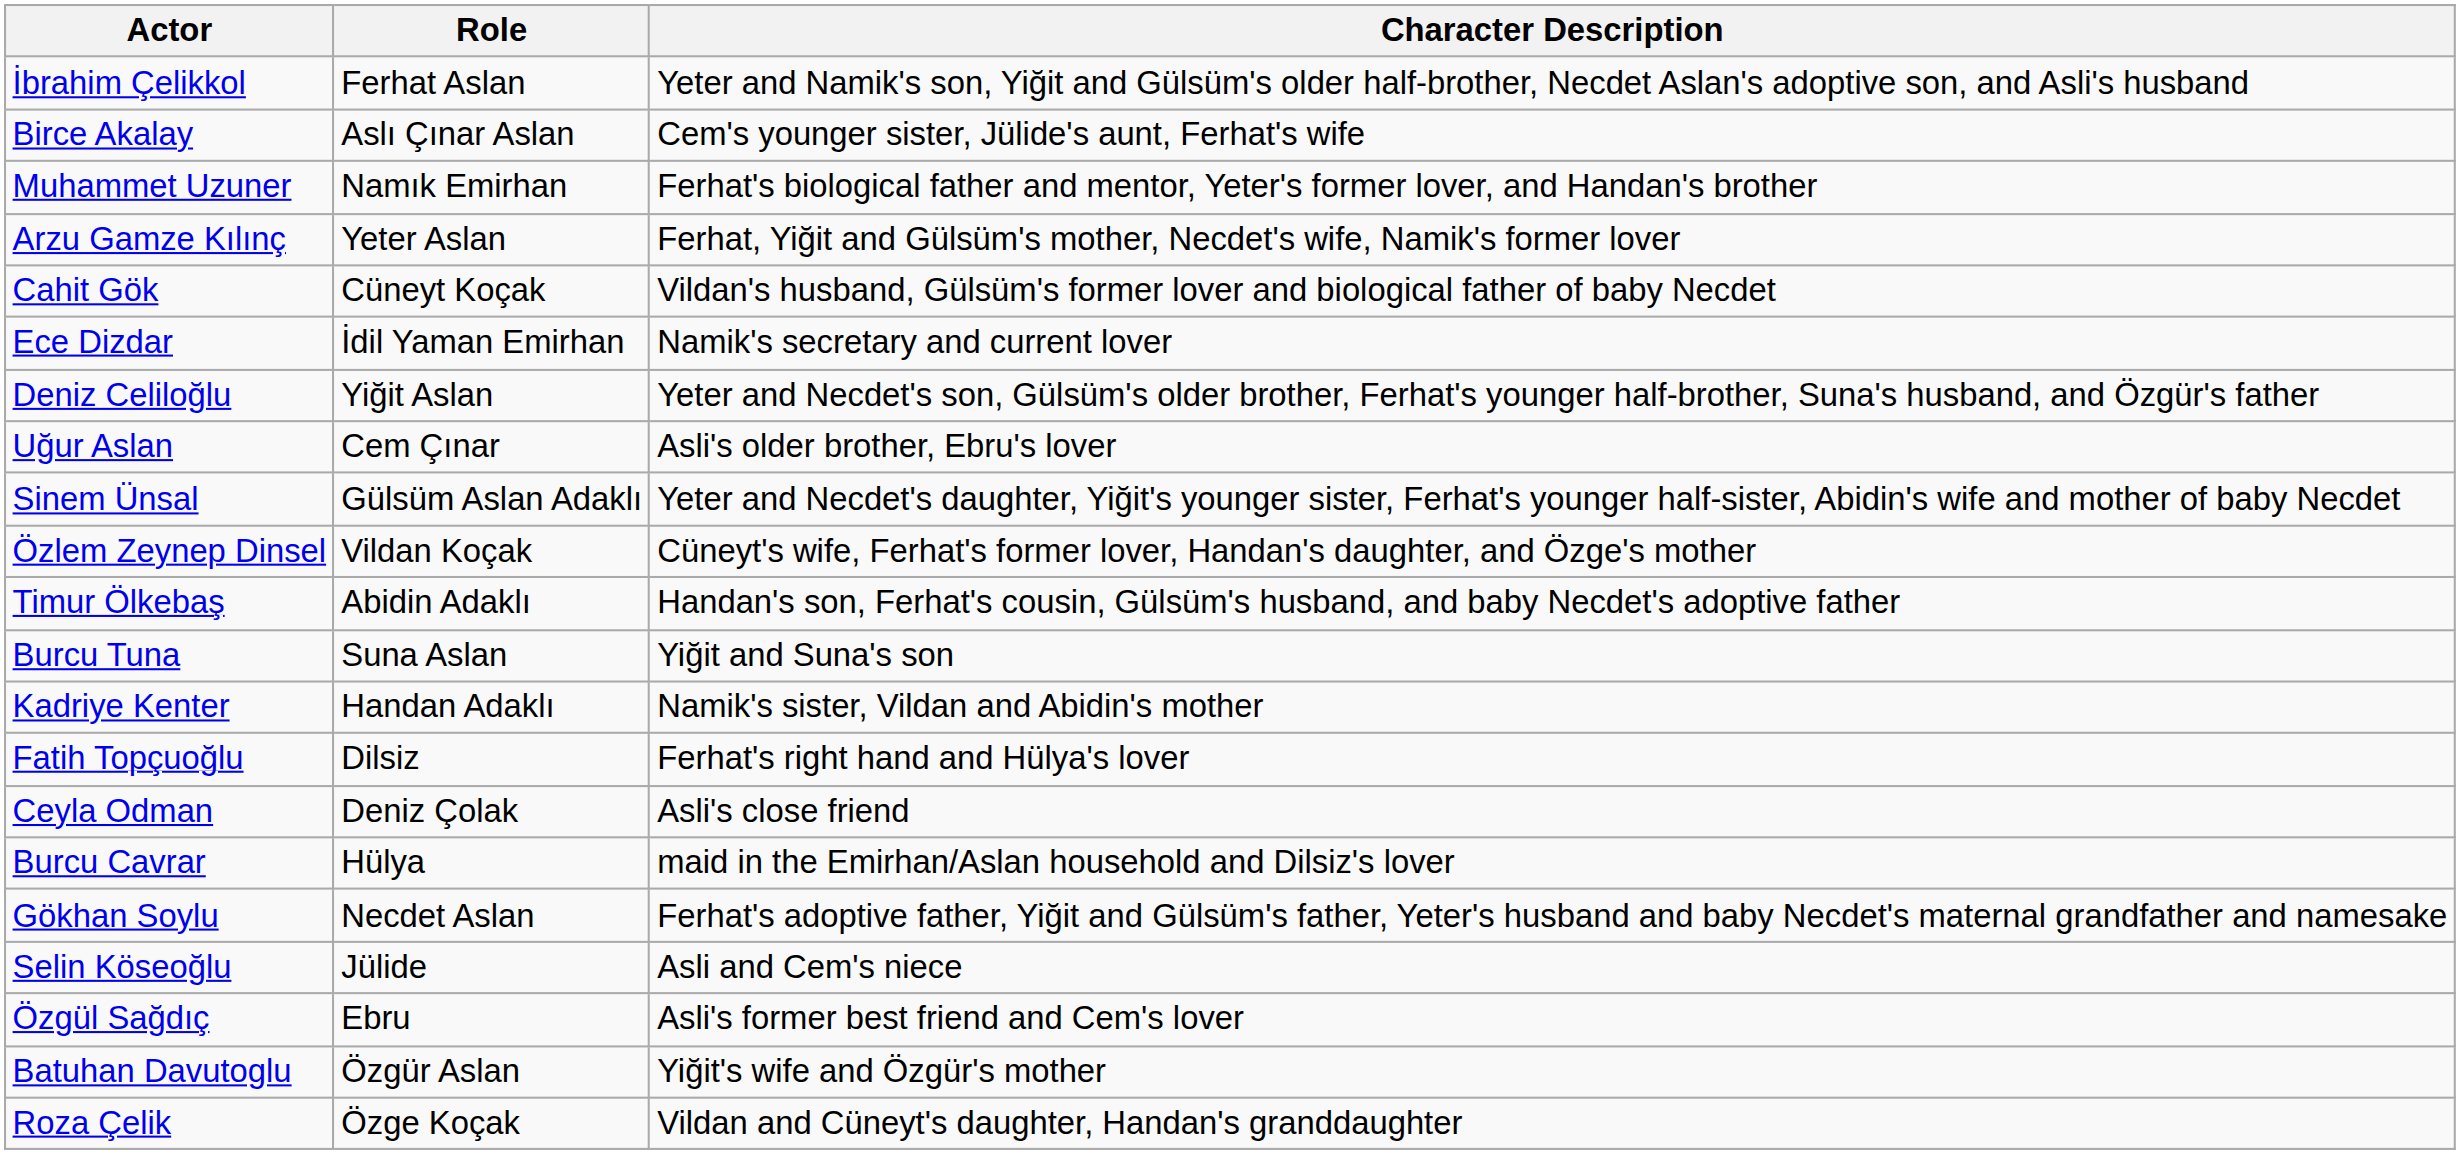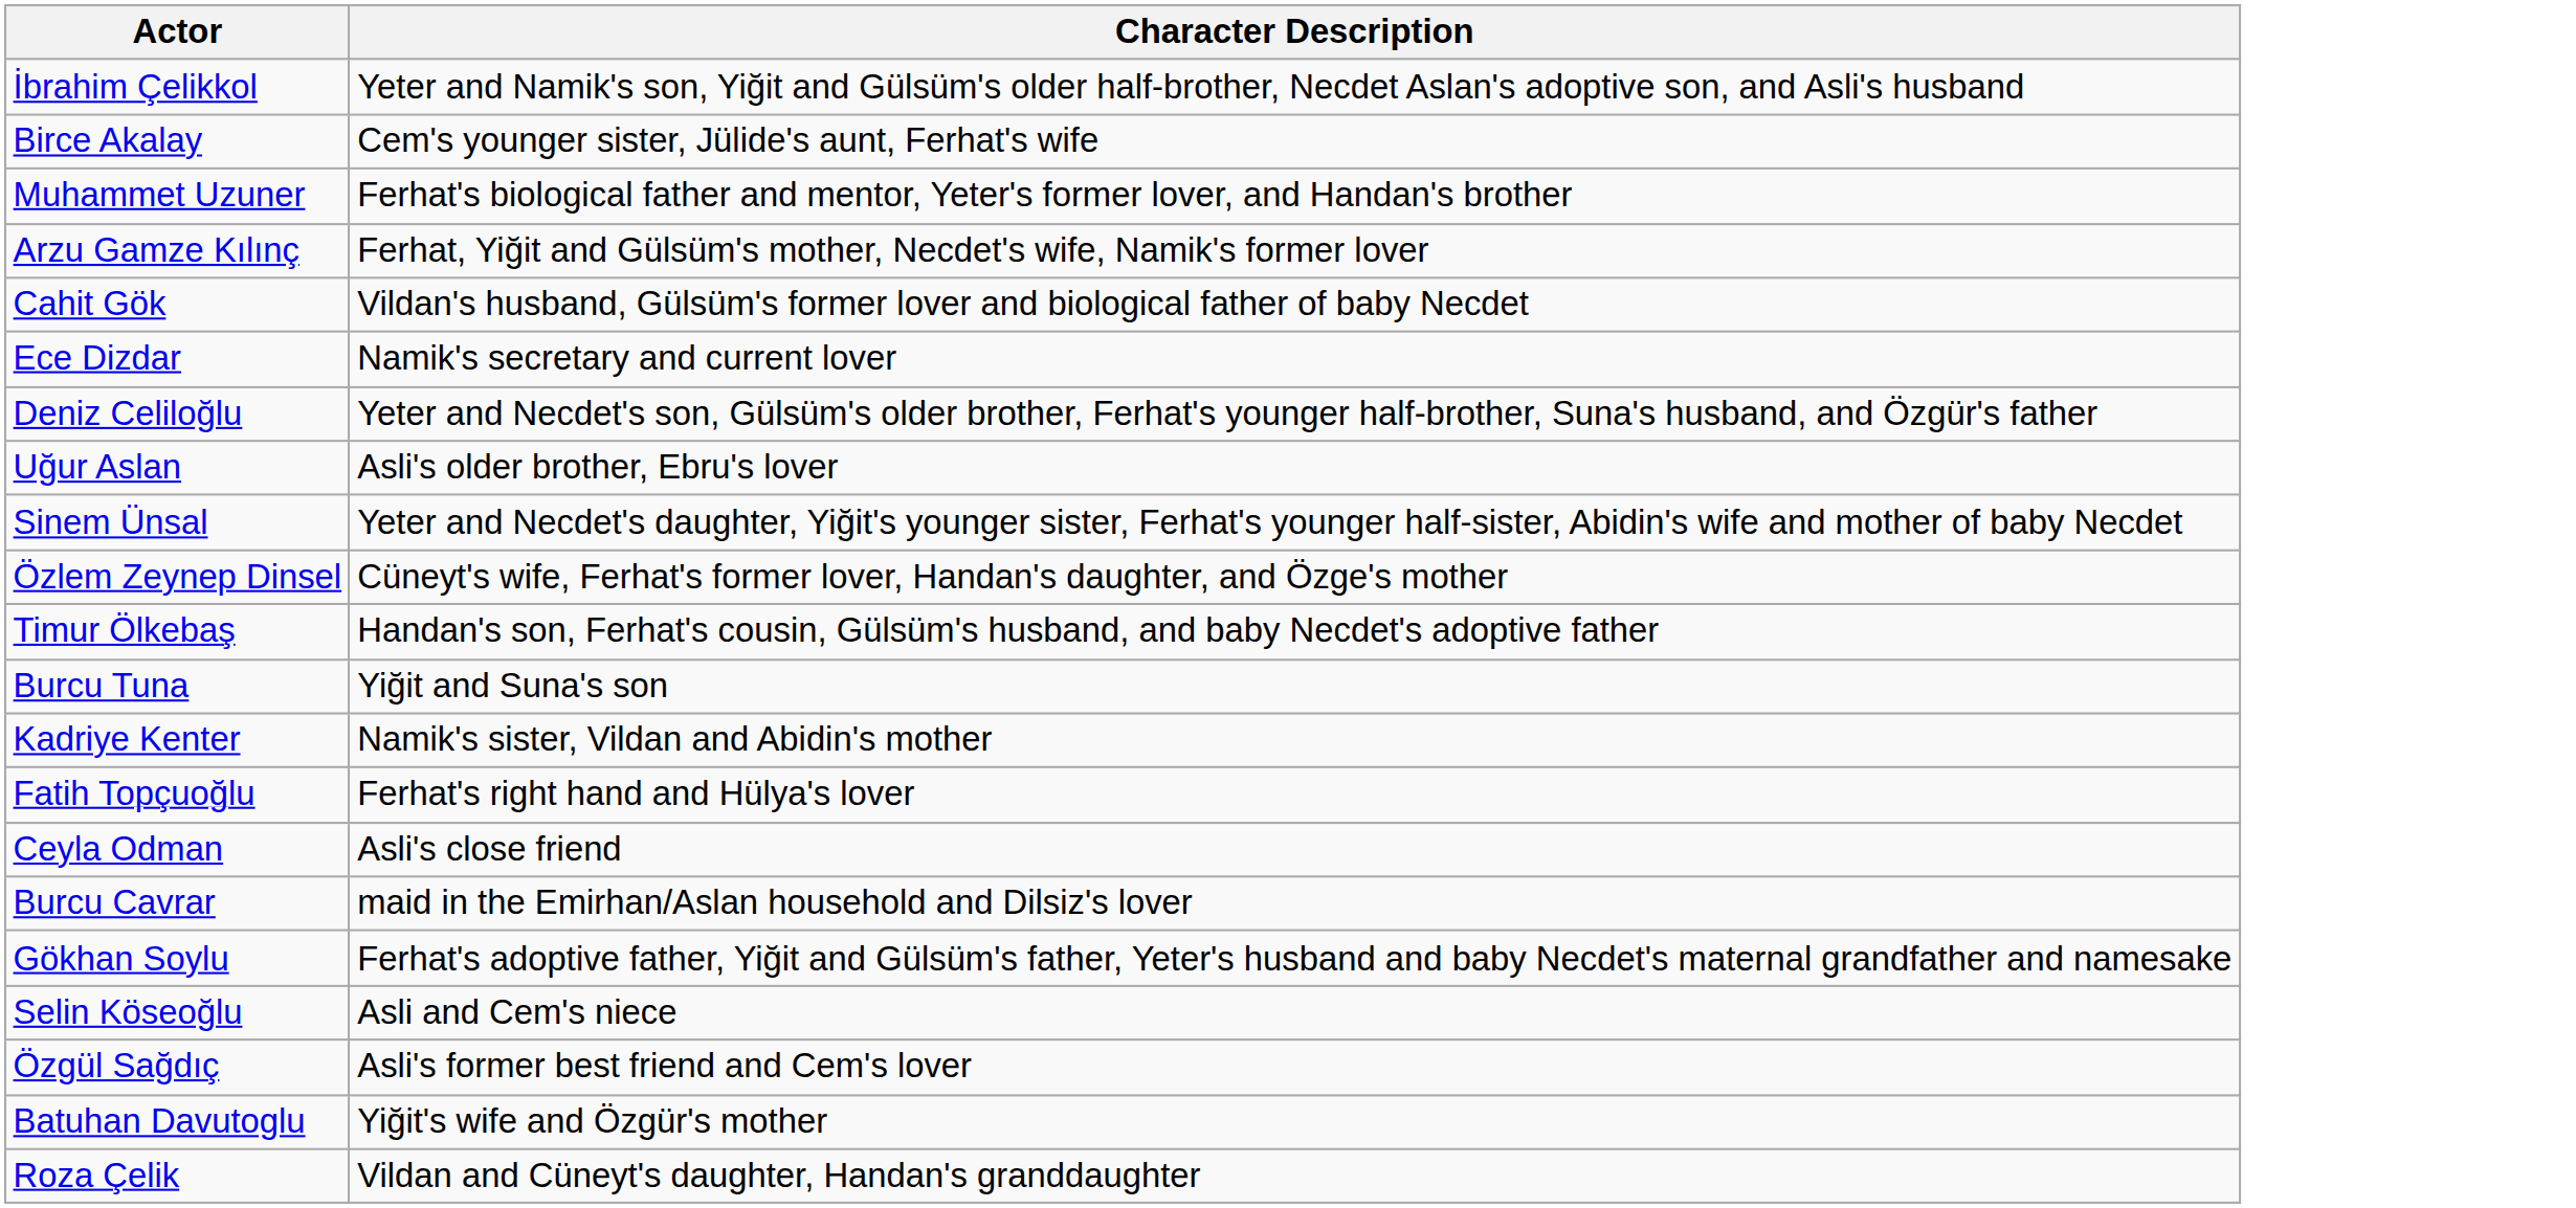- column: Role | Ferhat Aslan | Aslı Çınar Aslan | Namık Emirhan | Yeter Aslan | Cüneyt Koçak | İdil Yaman Emirhan | Yiğit Aslan | Cem Çınar | Gülsüm Aslan Adaklı | Vildan Koçak | Abidin Adaklı | Suna Aslan | Handan Adaklı | Dilsiz | Deniz Çolak | Hülya | Necdet Aslan | Jülide | Ebru | Özgür Aslan | Özge Koçak
